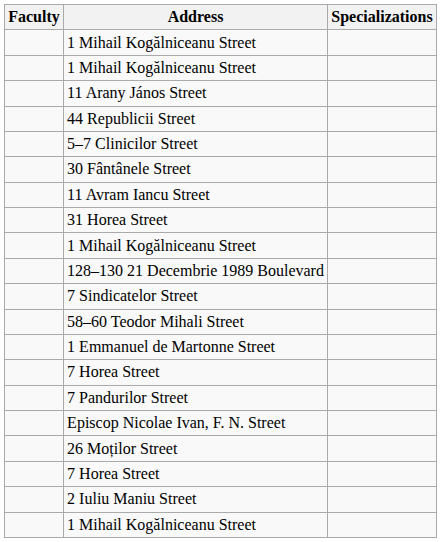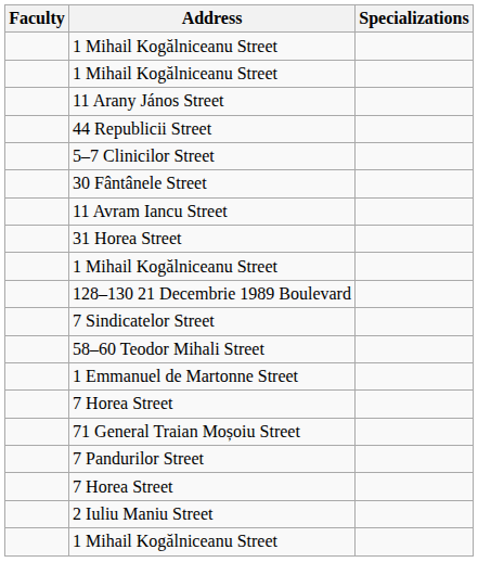+ row: 71 General Traian Moșoiu Street
- row: Episcop Nicolae Ivan, F. N. Street
- row: 26 Moților Street
